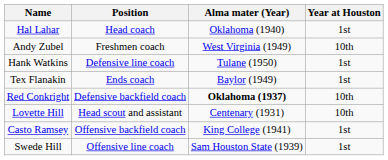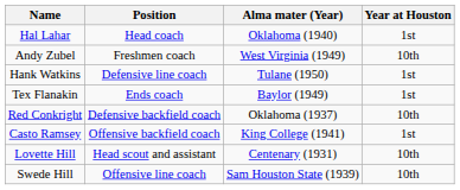Red Conkright | Alma mater (Year): bold -> normal
rows swapped: Casto Ramsey <-> Lovette Hill
Swede Hill | Year at Houston: 1st -> 10th
